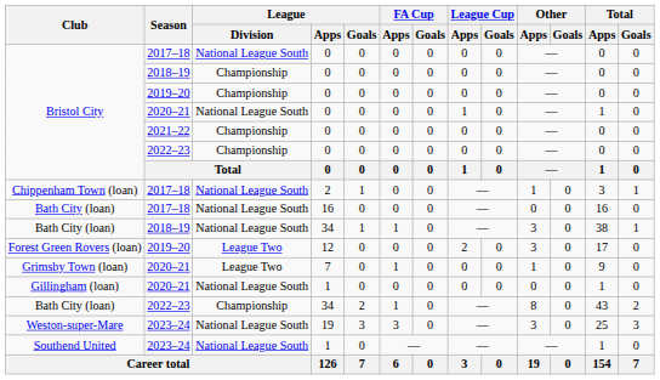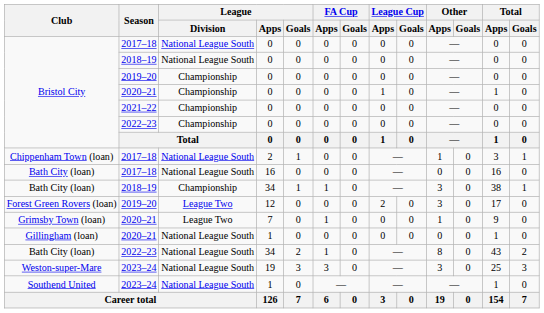Bristol City / 2018–19 | League / Division: Championship -> National League South
Bristol City / 2020–21 | League / Division: National League South -> Championship
Bath City (loan) / 2018–19 | League / Division: National League South -> Championship
Bath City (loan) / 2022–23 | League / Division: Championship -> National League South
